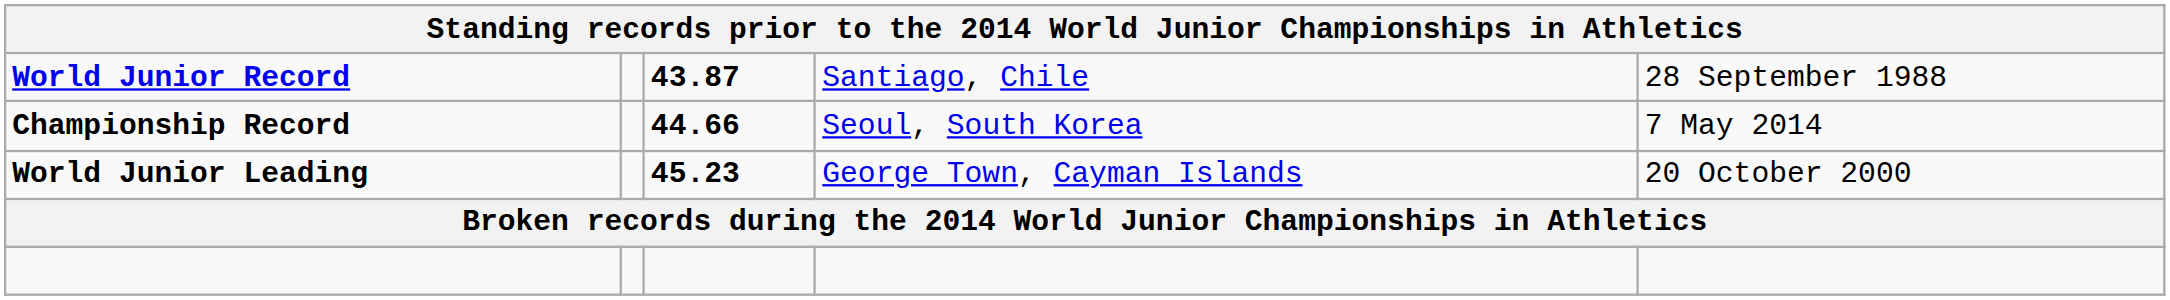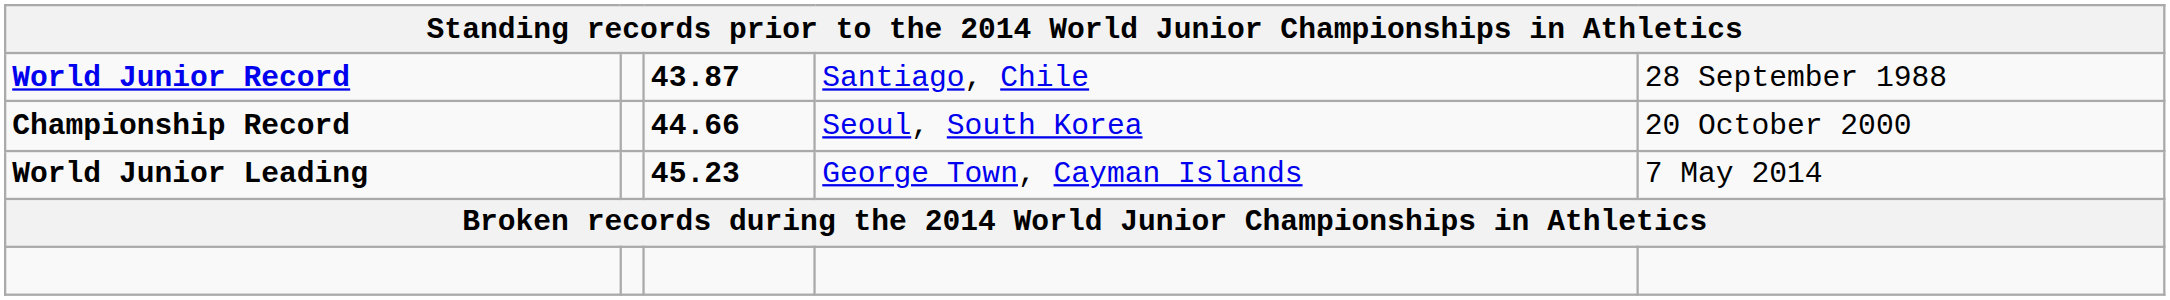Championship Record | column 5: 7 May 2014 -> 20 October 2000
World Junior Leading | column 5: 20 October 2000 -> 7 May 2014
